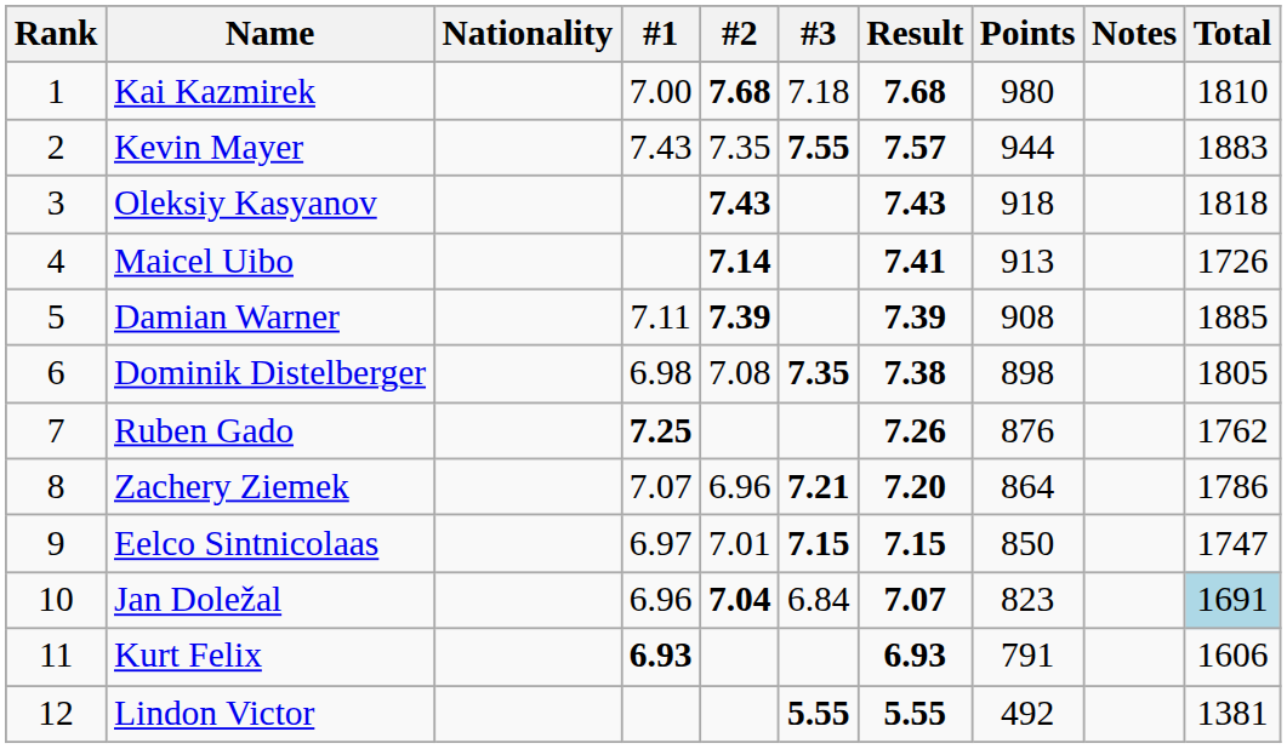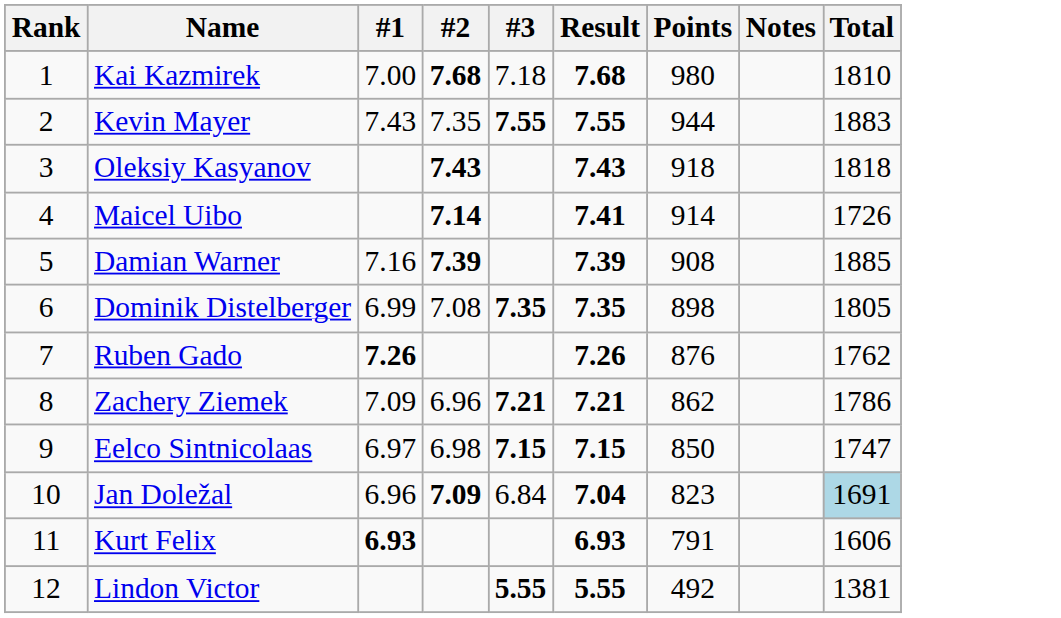- column: Nationality
Kevin Mayer | Result: 7.57 -> 7.55
Maicel Uibo | Points: 913 -> 914
Damian Warner | #1: 7.11 -> 7.16
Dominik Distelberger | #1: 6.98 -> 6.99
Dominik Distelberger | Result: 7.38 -> 7.35
Ruben Gado | #1: 7.25 -> 7.26
Zachery Ziemek | #1: 7.07 -> 7.09
Zachery Ziemek | Result: 7.20 -> 7.21
Zachery Ziemek | Points: 864 -> 862
Eelco Sintnicolaas | #2: 7.01 -> 6.98
Jan Doležal | #2: 7.04 -> 7.09
Jan Doležal | Result: 7.07 -> 7.04
